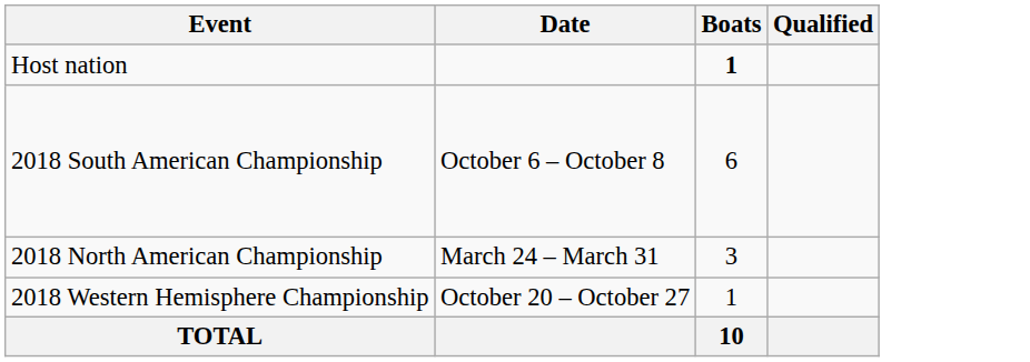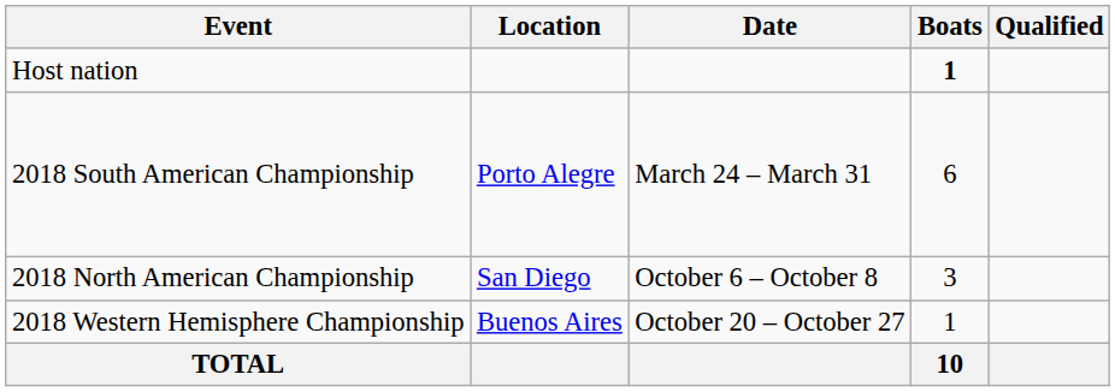+ column: Location | Porto Alegre | San Diego | Buenos Aires
2018 South American Championship | Date: October 6 – October 8 -> March 24 – March 31
2018 North American Championship | Date: March 24 – March 31 -> October 6 – October 8
